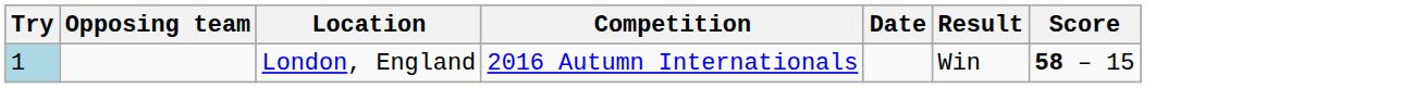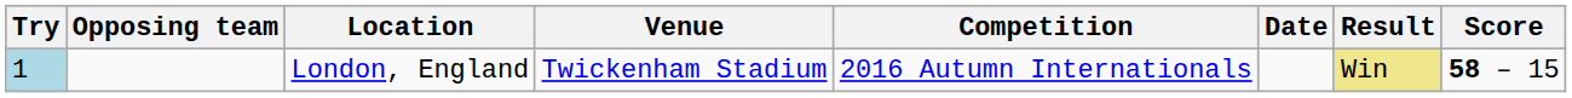+ column: Venue | Twickenham Stadium
London, England | Result: no background -> khaki background
